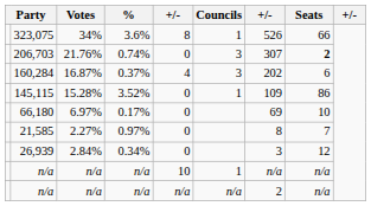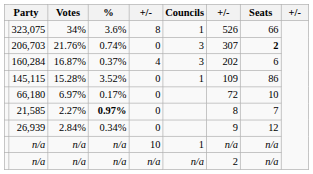66,180 | column 7: 69 -> 72
21,585 | %: normal -> bold
26,939 | column 7: 3 -> 9
